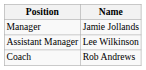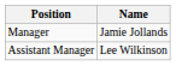- row: Coach | Rob Andrews
